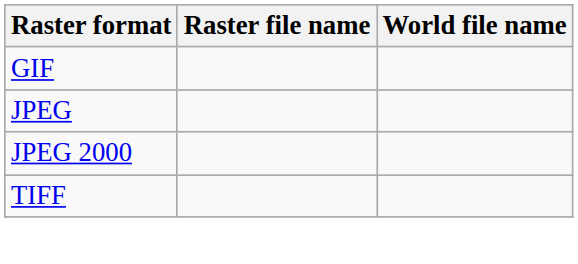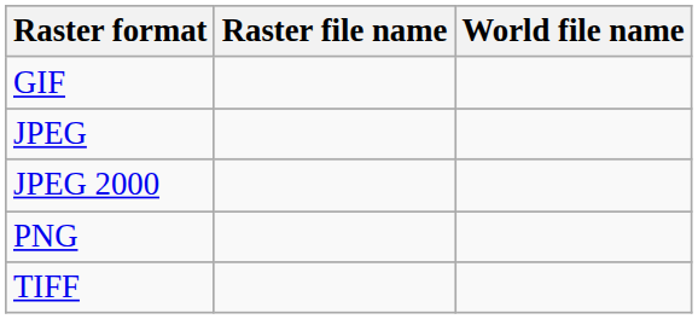+ row: PNG
